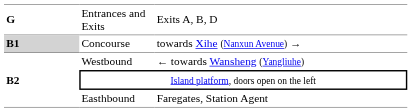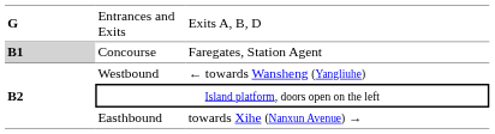Concourse | column 3: towards Xihe (Nanxun Avenue) → -> Faregates, Station Agent
Easthbound | column 3: Faregates, Station Agent -> towards Xihe (Nanxun Avenue) →
